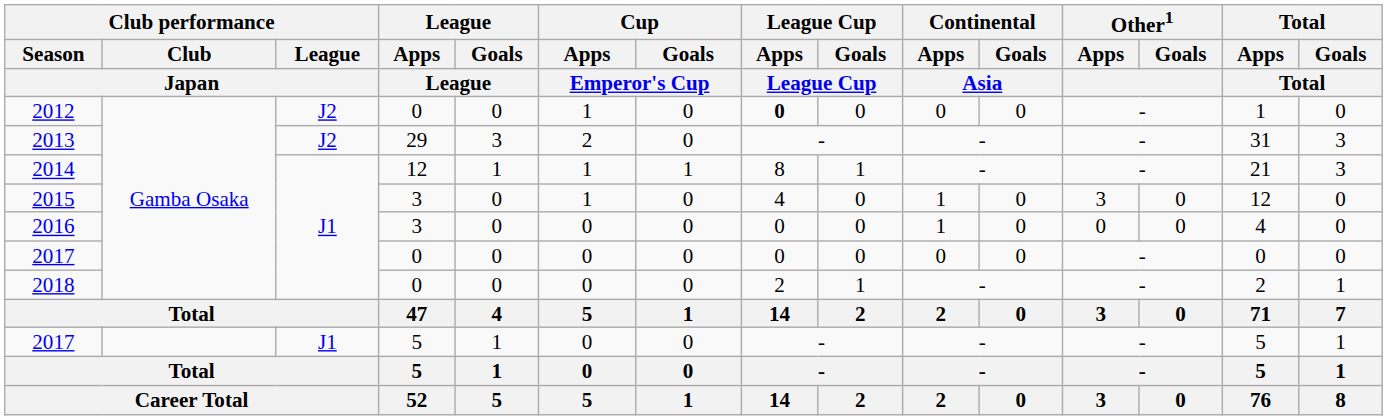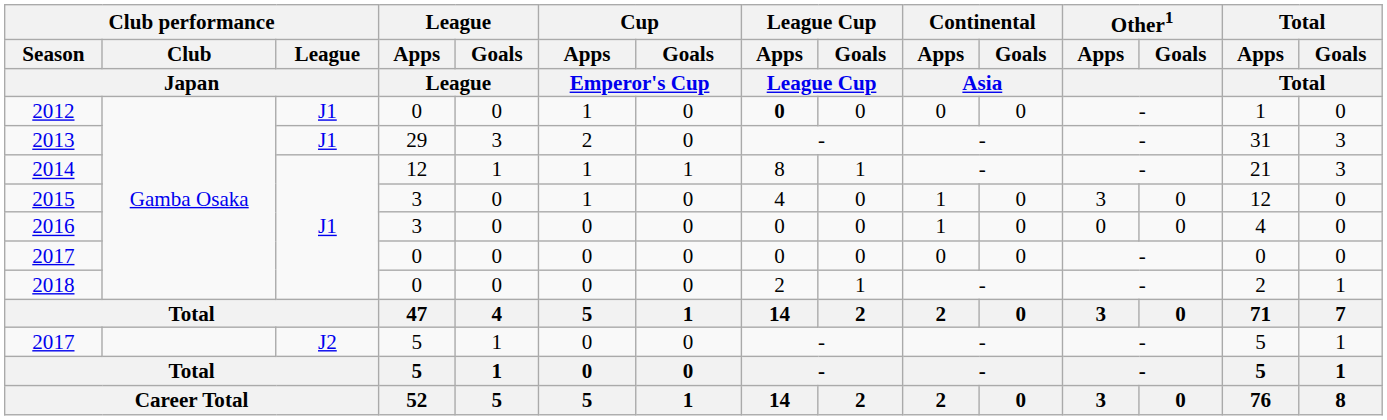2012 | Club performance / League / Japan: J2 -> J1
2013 | Club performance / League / Japan: J2 -> J1
2017 / 5 | Club performance / League / Japan: J1 -> J2
